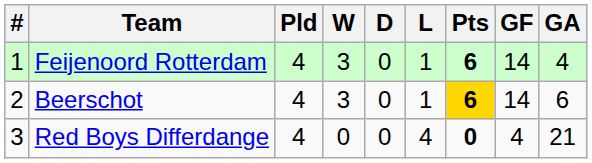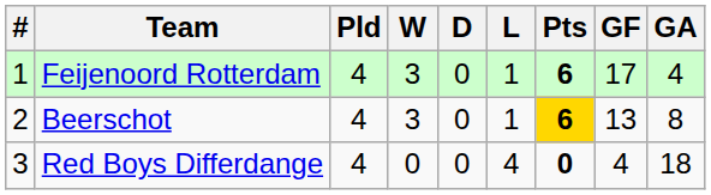Feijenoord Rotterdam | GF: 14 -> 17
Beerschot | GF: 14 -> 13
Beerschot | GA: 6 -> 8
Red Boys Differdange | GA: 21 -> 18
